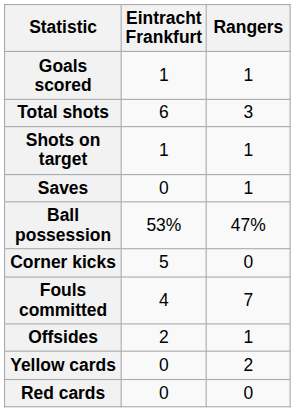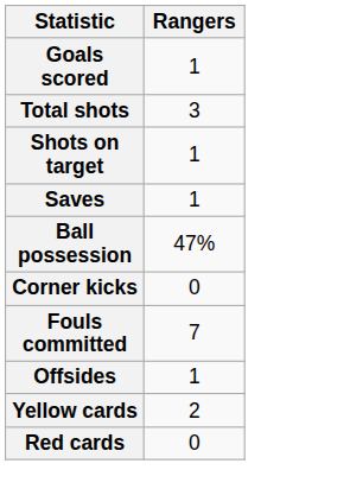- column: Eintracht Frankfurt | 1 | 6 | 1 | 0 | 53% | 5 | 4 | 2 | 0 | 0
